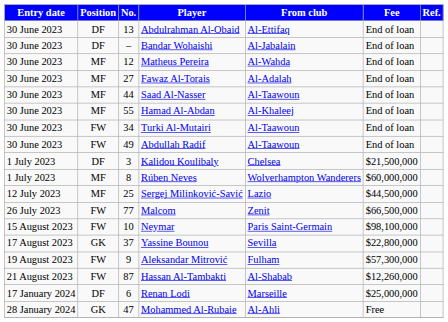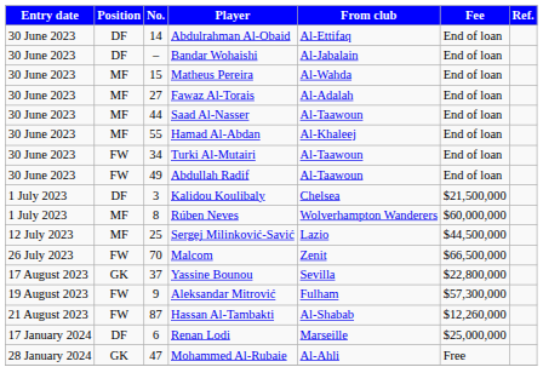Abdulrahman Al-Obaid | No.: 13 -> 14
Matheus Pereira | No.: 12 -> 15
Malcom | No.: 77 -> 70
- row: 15 August 2023 | FW | 10 | Neymar | Paris Saint-Germain | $98,100,000
